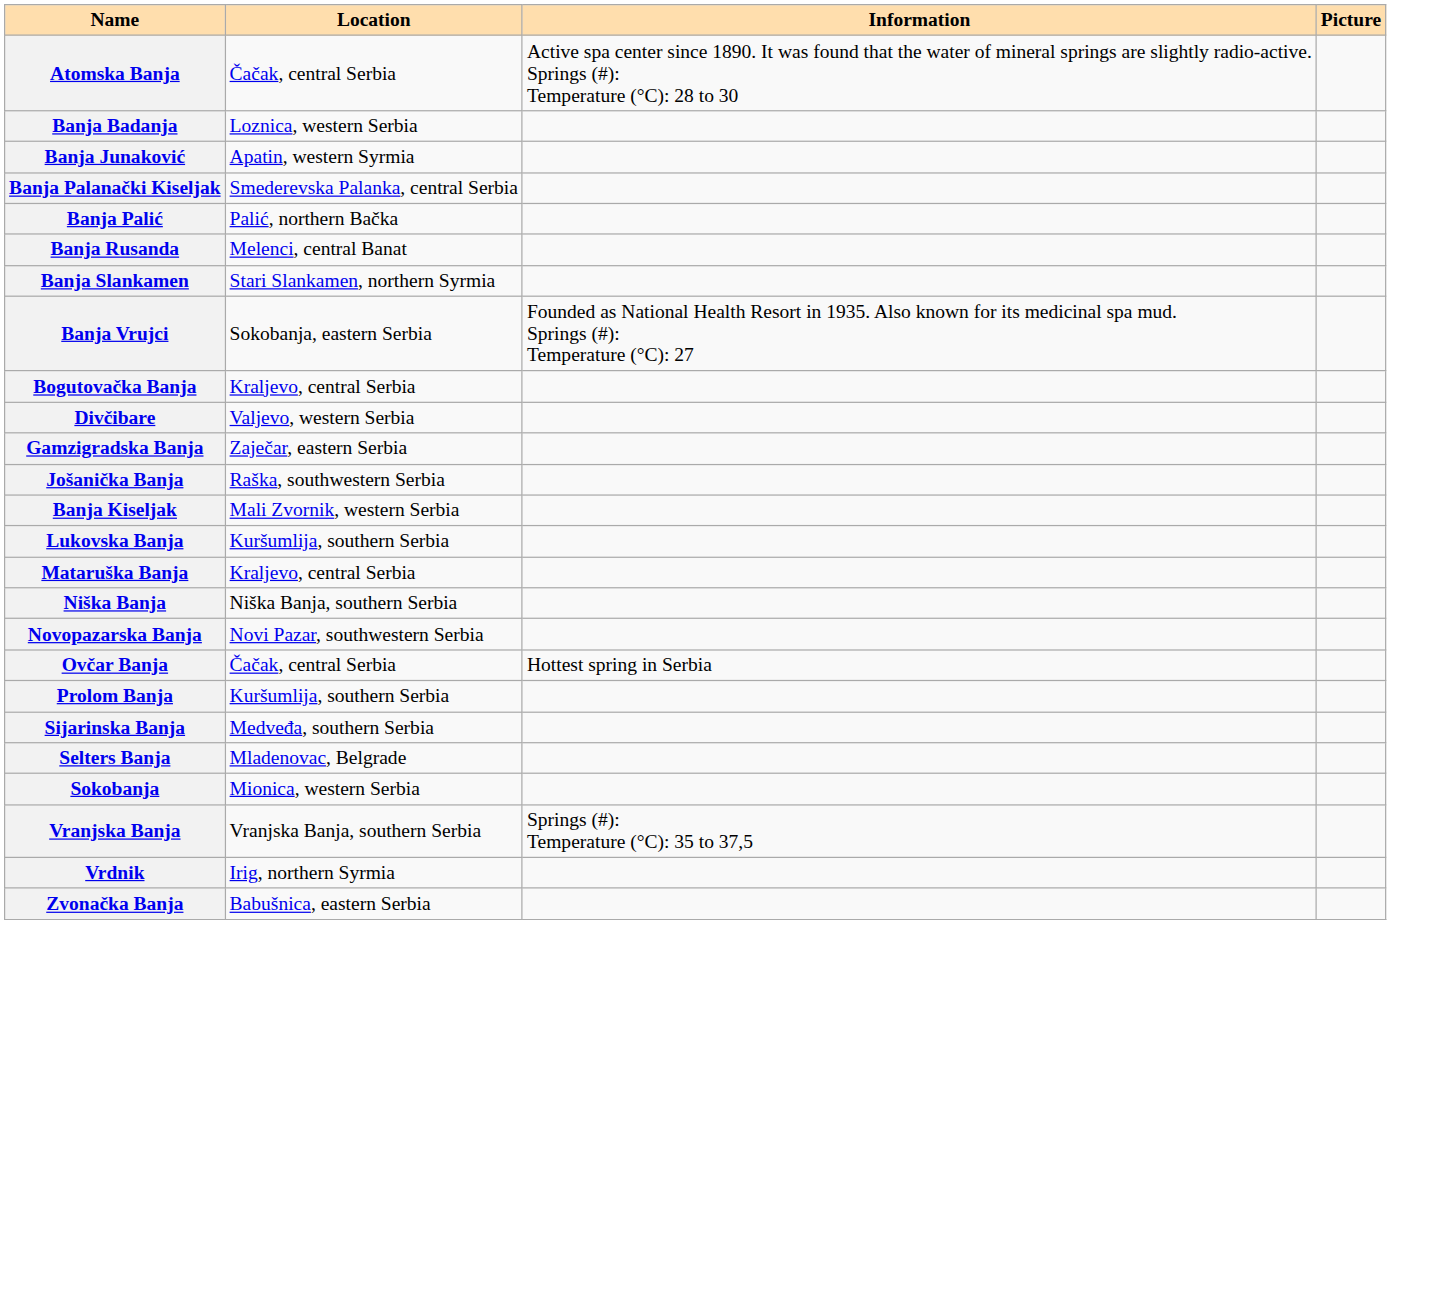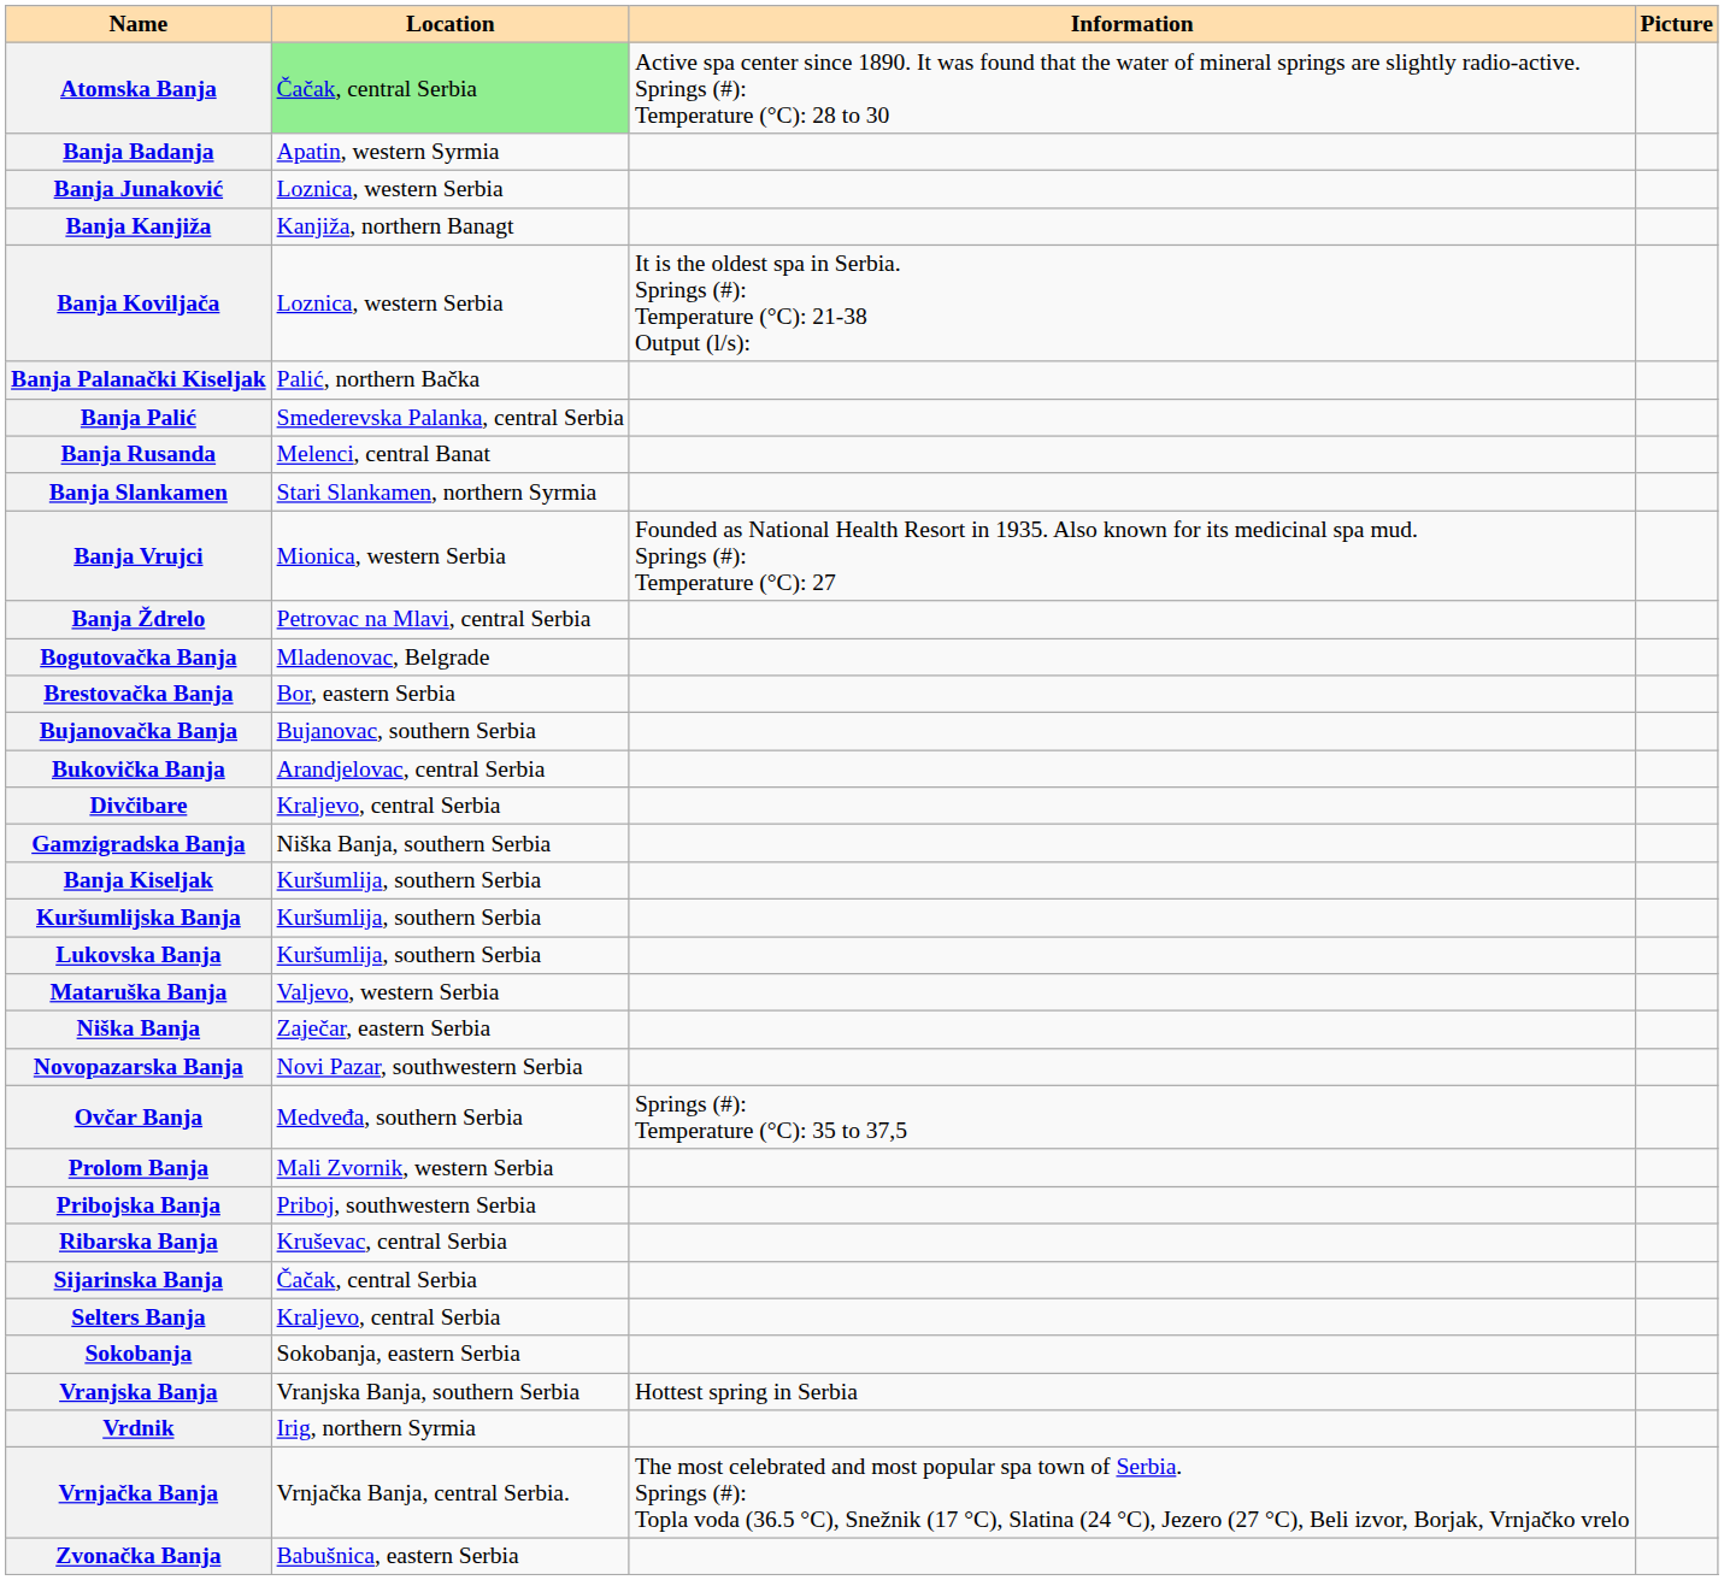Atomska Banja | Location: no background -> lightgreen background
Banja Badanja | Location: Loznica, western Serbia -> Apatin, western Syrmia
Banja Junaković | Location: Apatin, western Syrmia -> Loznica, western Serbia
+ row: Banja Kanjiža | Kanjiža, northern Banagt
+ row: Banja Koviljača | Loznica, western Serbia | It is the oldest spa in Serbia. Springs (#): Temperature (°C): 21-38 Output (l/s):
Banja Palanački Kiseljak | Location: Smederevska Palanka, central Serbia -> Palić, northern Bačka
Banja Palić | Location: Palić, northern Bačka -> Smederevska Palanka, central Serbia
Banja Vrujci | Location: Sokobanja, eastern Serbia -> Mionica, western Serbia
+ row: Banja Ždrelo | Petrovac na Mlavi, central Serbia
Bogutovačka Banja | Location: Kraljevo, central Serbia -> Mladenovac, Belgrade
+ row: Brestovačka Banja | Bor, eastern Serbia
+ row: Bujanovačka Banja | Bujanovac, southern Serbia
+ row: Bukovička Banja | Arandjelovac, central Serbia
Divčibare | Location: Valjevo, western Serbia -> Kraljevo, central Serbia
Gamzigradska Banja | Location: Zaječar, eastern Serbia -> Niška Banja, southern Serbia
- row: Jošanička Banja | Raška, southwestern Serbia
Banja Kiseljak | Location: Mali Zvornik, western Serbia -> Kuršumlija, southern Serbia
+ row: Kuršumlijska Banja | Kuršumlija, southern Serbia
Mataruška Banja | Location: Kraljevo, central Serbia -> Valjevo, western Serbia
Niška Banja | Location: Niška Banja, southern Serbia -> Zaječar, eastern Serbia
Ovčar Banja | Location: Čačak, central Serbia -> Medveđa, southern Serbia
Ovčar Banja | Information: Hottest spring in Serbia -> Springs (#): Temperature (°C): 35 to 37,5
Prolom Banja | Location: Kuršumlija, southern Serbia -> Mali Zvornik, western Serbia
+ row: Pribojska Banja | Priboj, southwestern Serbia
+ row: Ribarska Banja | Kruševac, central Serbia
Sijarinska Banja | Location: Medveđa, southern Serbia -> Čačak, central Serbia
Selters Banja | Location: Mladenovac, Belgrade -> Kraljevo, central Serbia
Sokobanja | Location: Mionica, western Serbia -> Sokobanja, eastern Serbia
Vranjska Banja | Information: Springs (#): Temperature (°C): 35 to 37,5 -> Hottest spring in Serbia
+ row: Vrnjačka Banja | Vrnjačka Banja, central Serbia. | The most celebrated and most popular spa town of Serbia. Springs (#): Topla voda (36.5 °C), Snežnik (17 °C), Slatina (24 °C), Jezero (27 °C), Beli izvor, Borjak, Vrnjačko vrelo
